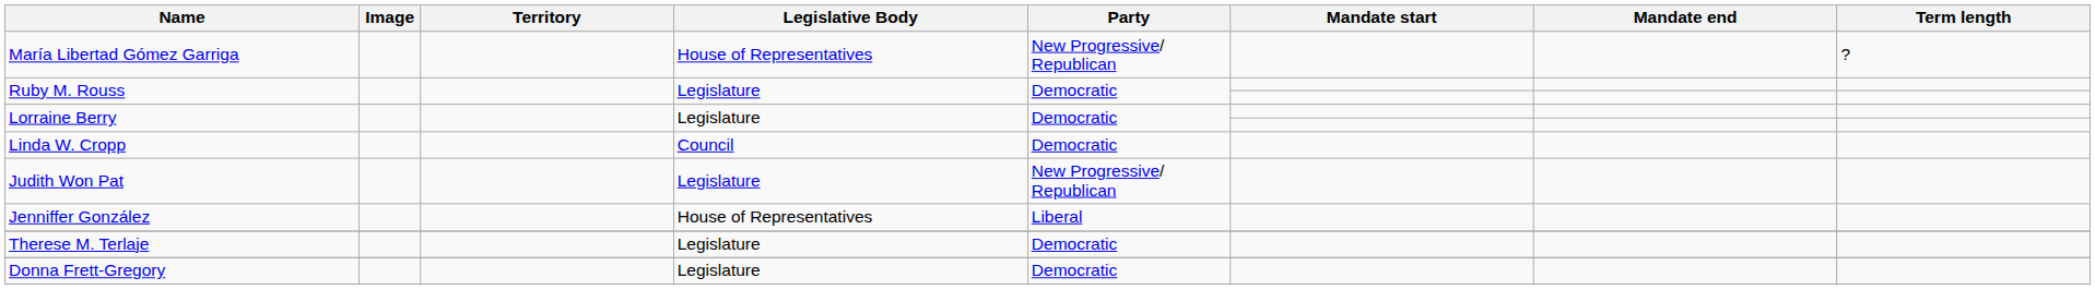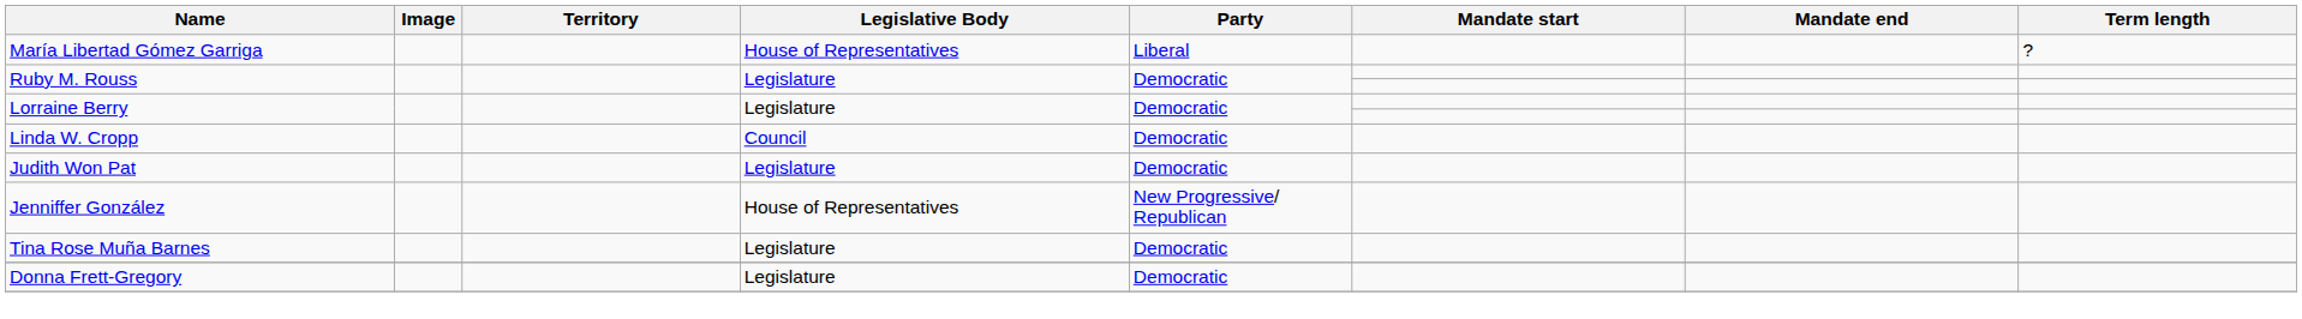María Libertad Gómez Garriga | Party: New Progressive/ Republican -> Liberal
Judith Won Pat | Party: New Progressive/ Republican -> Democratic
Jenniffer González | Party: Liberal -> New Progressive/ Republican
+ row: Tina Rose Muña Barnes | Legislature | Democratic
- row: Therese M. Terlaje | Legislature | Democratic
